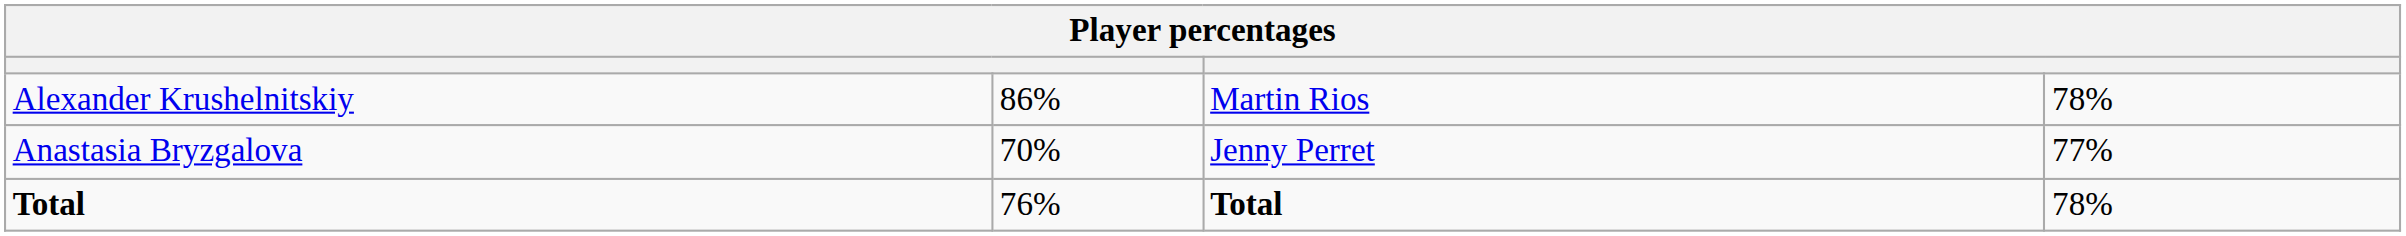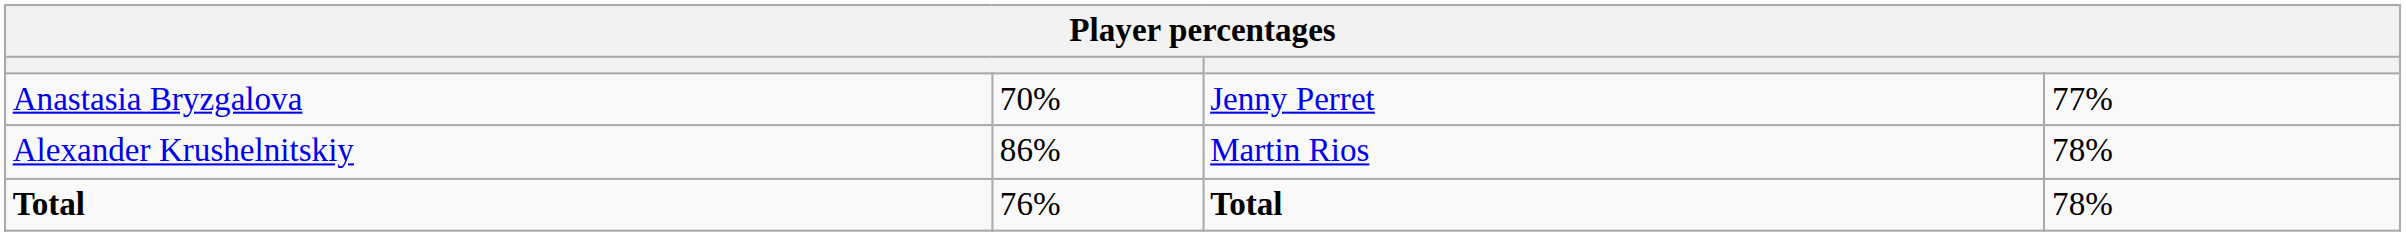rows swapped: Anastasia Bryzgalova <-> Alexander Krushelnitskiy
